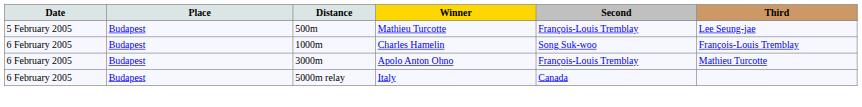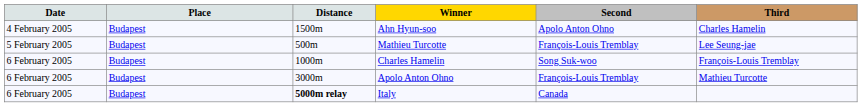+ row: 4 February 2005 | Budapest | 1500m | Ahn Hyun-soo | Apolo Anton Ohno | Charles Hamelin
Italy | Distance: normal -> bold
